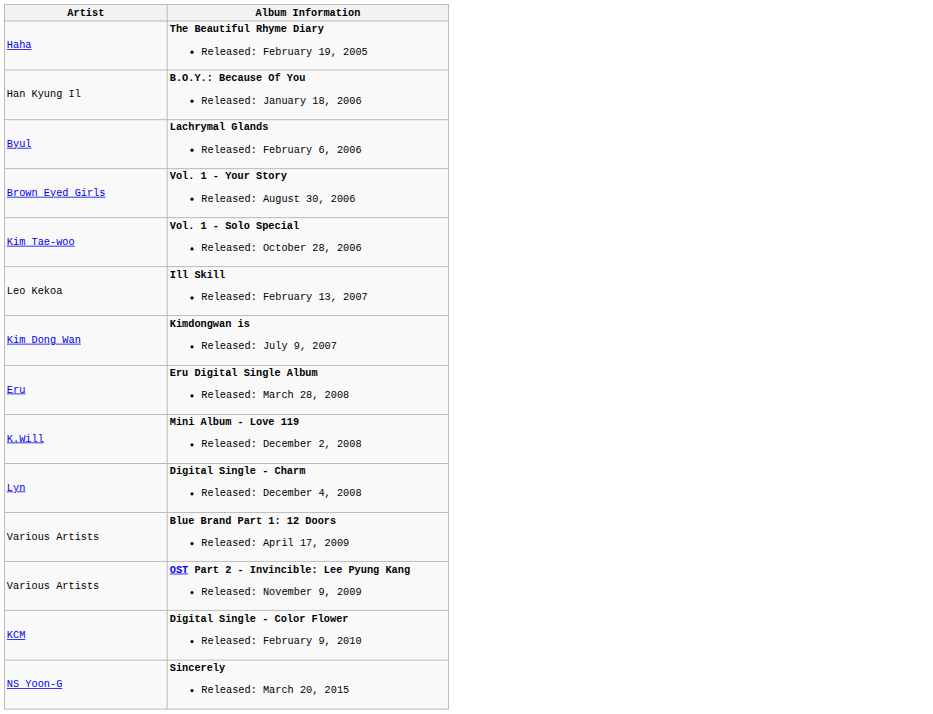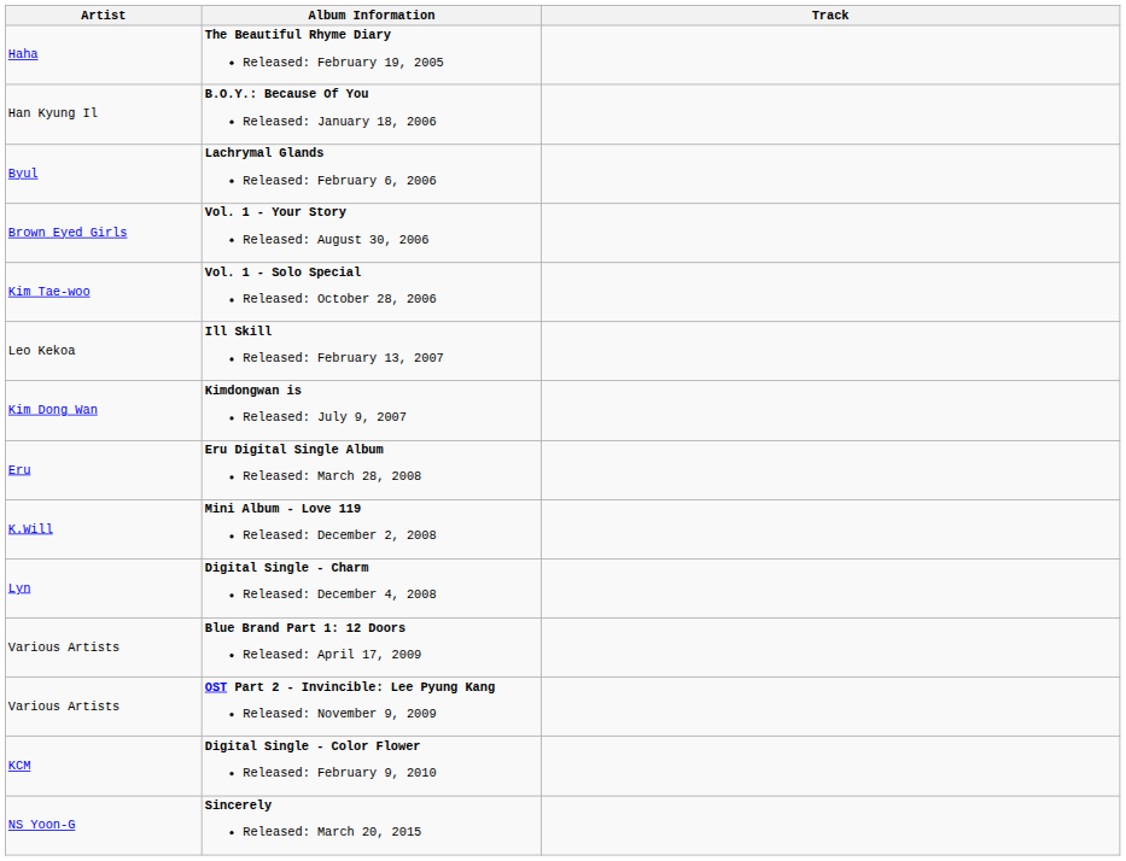+ column: Track
